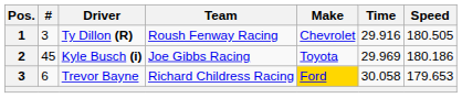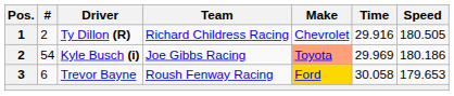Ty Dillon (R) | #: 3 -> 2
Ty Dillon (R) | Team: Roush Fenway Racing -> Richard Childress Racing
Kyle Busch (i) | #: 45 -> 54
Kyle Busch (i) | Make: no background -> lightsalmon background
Trevor Bayne | Team: Richard Childress Racing -> Roush Fenway Racing
